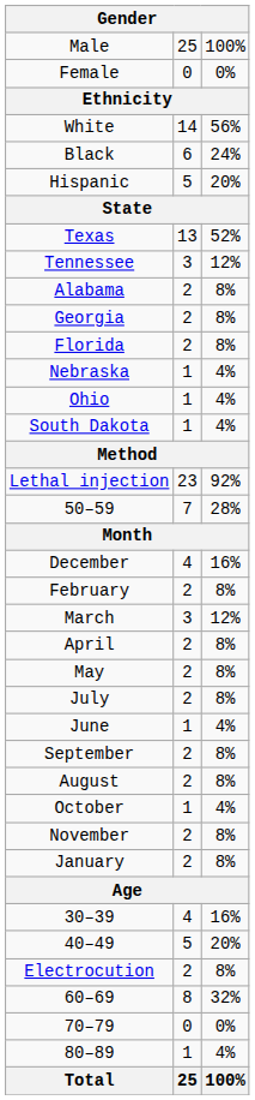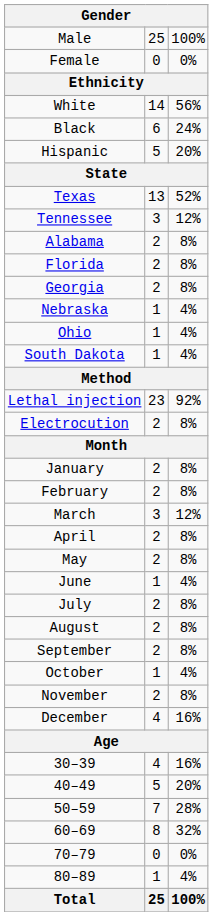rows swapped: Florida <-> Georgia
rows swapped: Electrocution <-> 50–59
rows swapped: January <-> December
rows swapped: June <-> July
rows swapped: August <-> September
